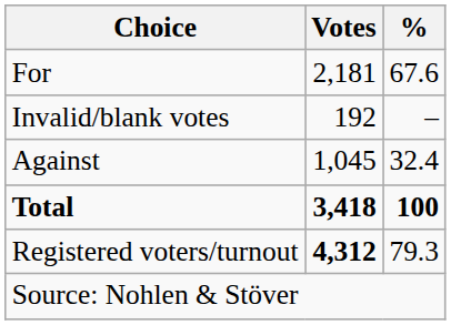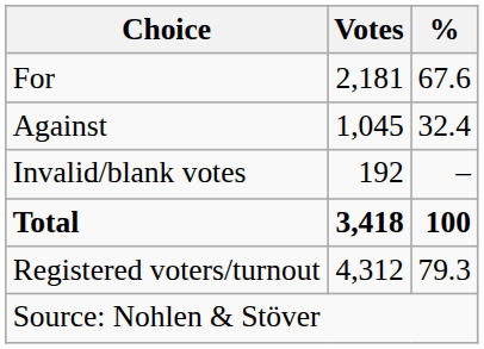rows swapped: Against <-> Invalid/blank votes
Registered voters/turnout | Votes: bold -> normal
